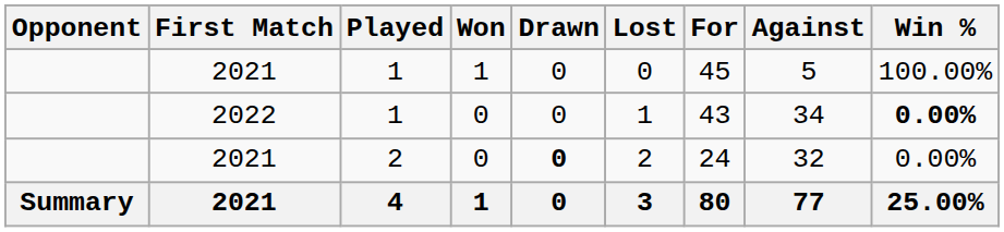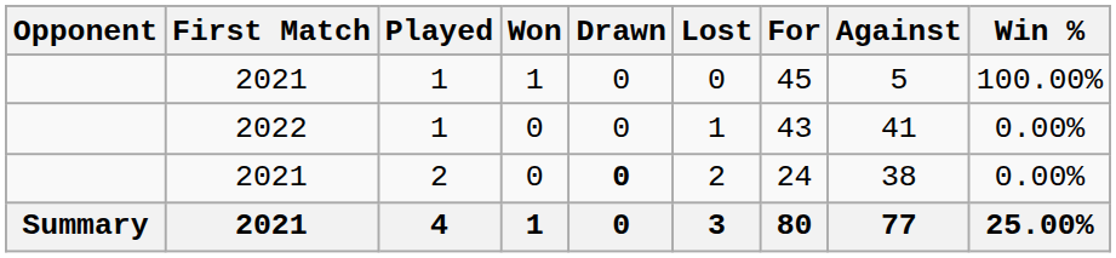2022 | Against: 34 -> 41
2022 | Win %: bold -> normal
2021 / 2 | Against: 32 -> 38
